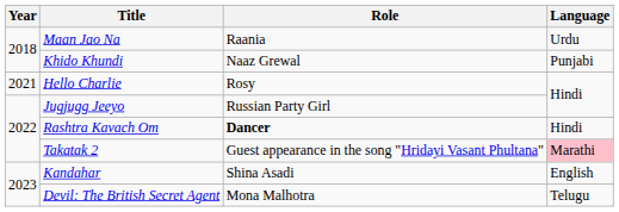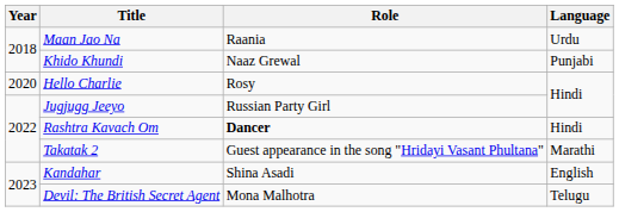Hello Charlie | Year: 2021 -> 2020
Takatak 2 | Language: pink background -> no background
